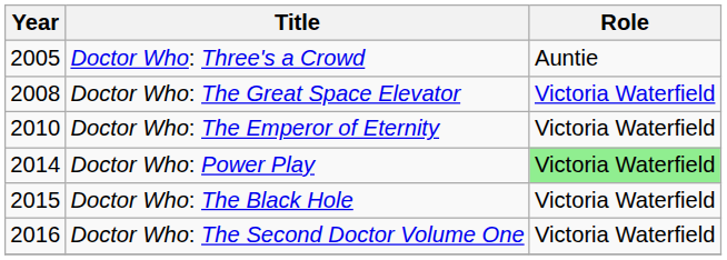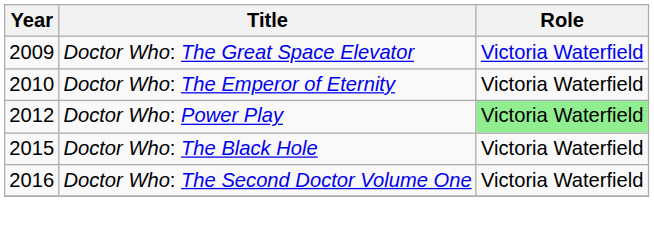- row: 2005 | Doctor Who: Three's a Crowd | Auntie
Doctor Who: The Great Space Elevator | Year: 2008 -> 2009
Doctor Who: Power Play | Year: 2014 -> 2012
